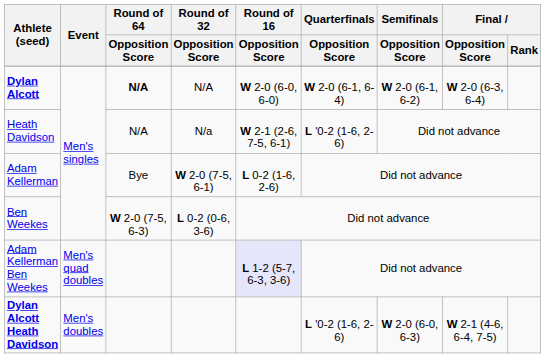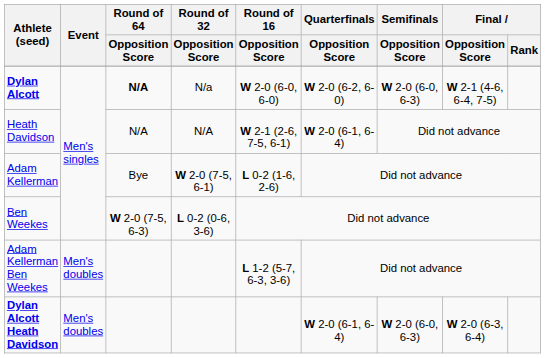Dylan Alcott | Round of 32 / Opposition Score: N/A -> N/a
Dylan Alcott | Quarterfinals / Opposition Score: W 2-0 (6-1, 6-4) -> W 2-0 (6-2, 6-0)
Dylan Alcott | Semifinals / Opposition Score: W 2-0 (6-1, 6-2) -> W 2-0 (6-0, 6-3)
Dylan Alcott | Final / Opposition Score: W 2-0 (6-3, 6-4) -> W 2-1 (4-6, 6-4, 7-5)
Heath Davidson | Round of 32 / Opposition Score: N/a -> N/A
Heath Davidson | Quarterfinals / Opposition Score: L '0-2 (1-6, 2-6) -> W 2-0 (6-1, 6-4)
Adam Kellerman Ben Weekes | Event: Men's quad doubles -> Men's doubles
Adam Kellerman Ben Weekes | Round of 16 / Opposition Score: lavender background -> no background
Dylan Alcott Heath Davidson | Quarterfinals / Opposition Score: L '0-2 (1-6, 2-6) -> W 2-0 (6-1, 6-4)
Dylan Alcott Heath Davidson | Final / Opposition Score: W 2-1 (4-6, 6-4, 7-5) -> W 2-0 (6-3, 6-4)
